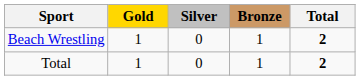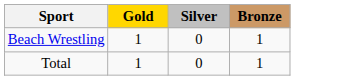- column: Total | 2 | 2
